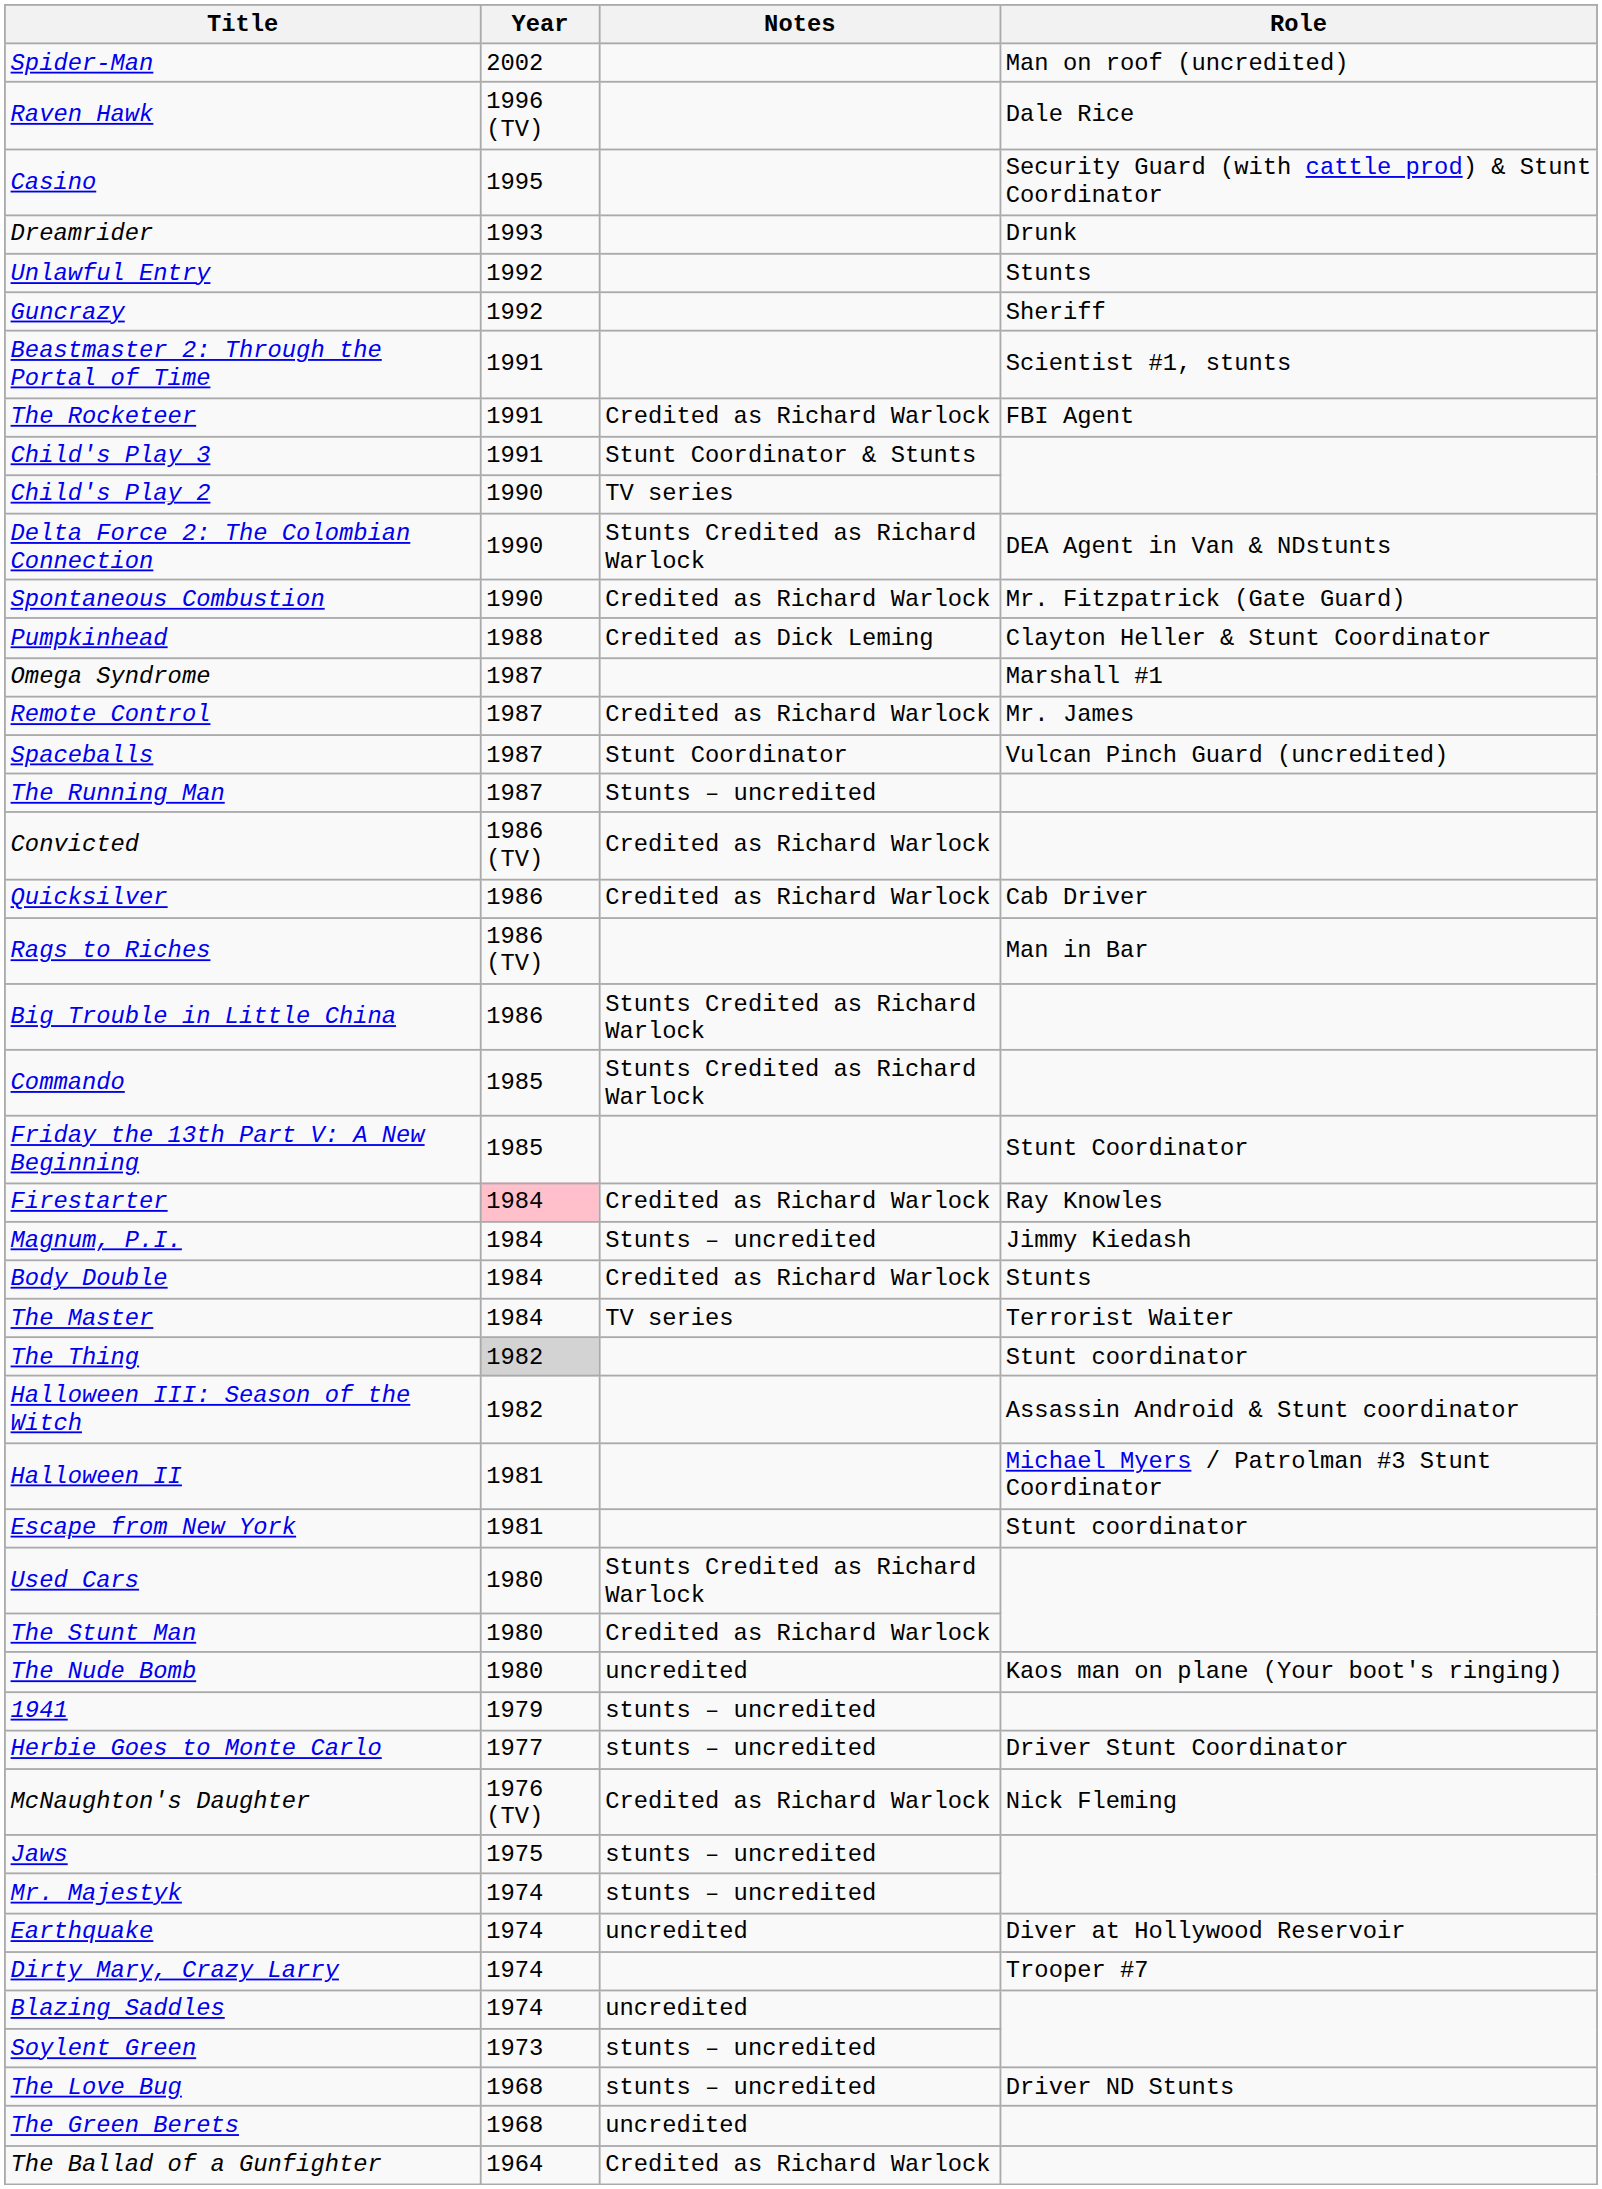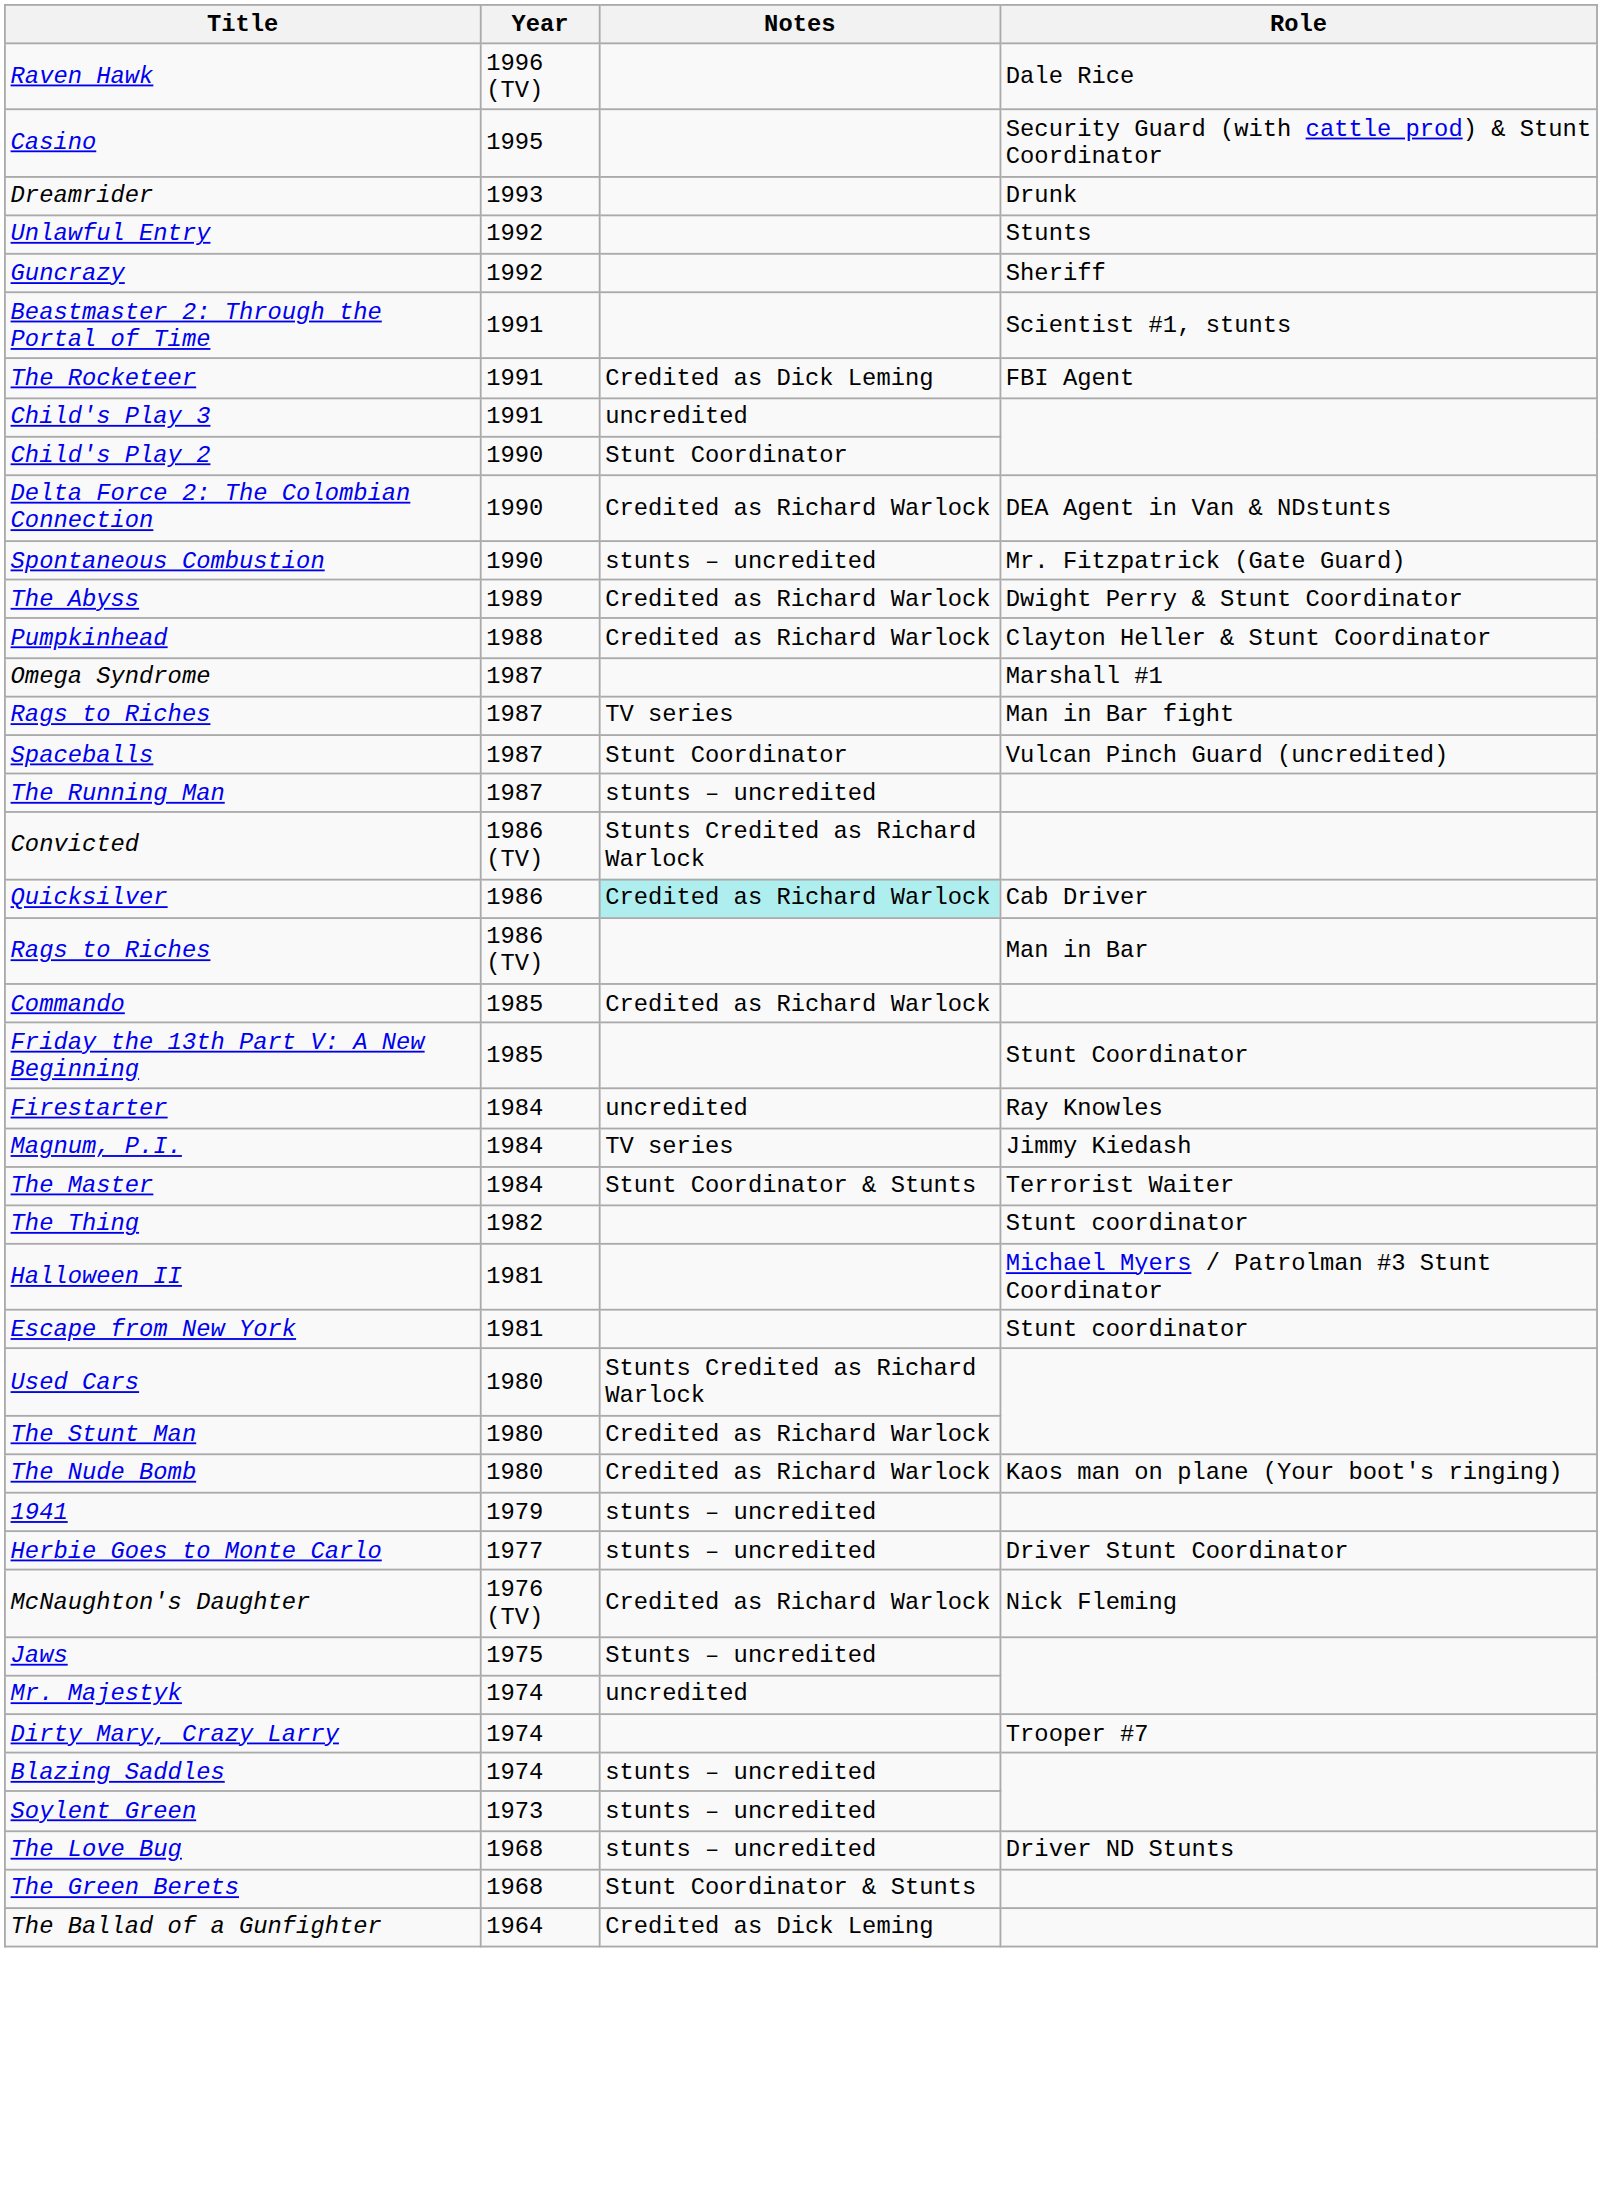- row: Spider-Man | 2002 | Man on roof (uncredited)
The Rocketeer | Notes: Credited as Richard Warlock -> Credited as Dick Leming
Child's Play 3 | Notes: Stunt Coordinator & Stunts -> uncredited
Child's Play 2 | Notes: TV series -> Stunt Coordinator
Delta Force 2: The Colombian Connection | Notes: Stunts Credited as Richard Warlock -> Credited as Richard Warlock
Spontaneous Combustion | Notes: Credited as Richard Warlock -> stunts – uncredited
+ row: The Abyss | 1989 | Credited as Richard Warlock | Dwight Perry & Stunt Coordinator
Pumpkinhead | Notes: Credited as Dick Leming -> Credited as Richard Warlock
+ row: Rags to Riches | 1987 | TV series | Man in Bar fight
- row: Remote Control | 1987 | Credited as Richard Warlock | Mr. James
The Running Man | Notes: Stunts – uncredited -> stunts – uncredited
Convicted | Notes: Credited as Richard Warlock -> Stunts Credited as Richard Warlock
Quicksilver | Notes: no background -> paleturquoise background
- row: Big Trouble in Little China | 1986 | Stunts Credited as Richard Warlock
Commando | Notes: Stunts Credited as Richard Warlock -> Credited as Richard Warlock
Firestarter | Year: pink background -> no background
Firestarter | Notes: Credited as Richard Warlock -> uncredited
Magnum, P.I. | Notes: Stunts – uncredited -> TV series
- row: Body Double | 1984 | Credited as Richard Warlock | Stunts
The Master | Notes: TV series -> Stunt Coordinator & Stunts
The Thing | Year: lightgrey background -> no background
- row: Halloween III: Season of the Witch | 1982 | Assassin Android & Stunt coordinator
The Nude Bomb | Notes: uncredited -> Credited as Richard Warlock
Jaws | Notes: stunts – uncredited -> Stunts – uncredited
Mr. Majestyk | Notes: stunts – uncredited -> uncredited
- row: Earthquake | 1974 | uncredited | Diver at Hollywood Reservoir
Blazing Saddles | Notes: uncredited -> stunts – uncredited
The Green Berets | Notes: uncredited -> Stunt Coordinator & Stunts
The Ballad of a Gunfighter | Notes: Credited as Richard Warlock -> Credited as Dick Leming
